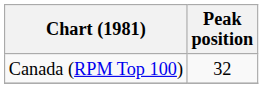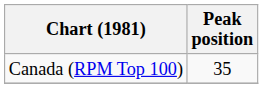Canada (RPM Top 100) | Peak position: 32 -> 35
